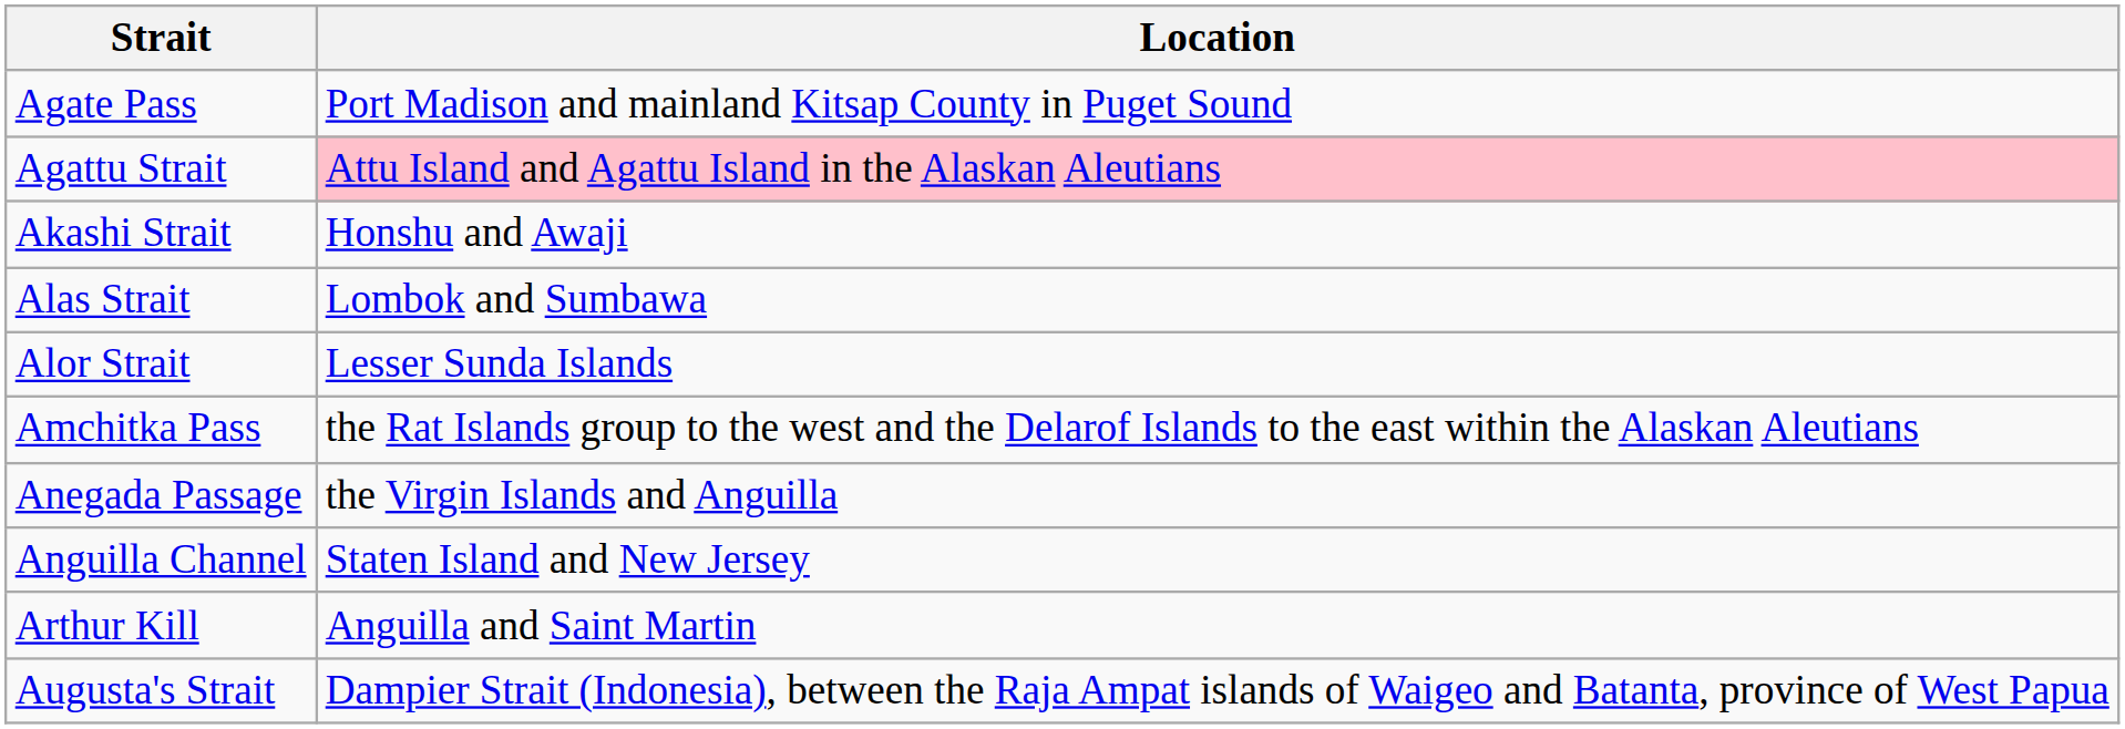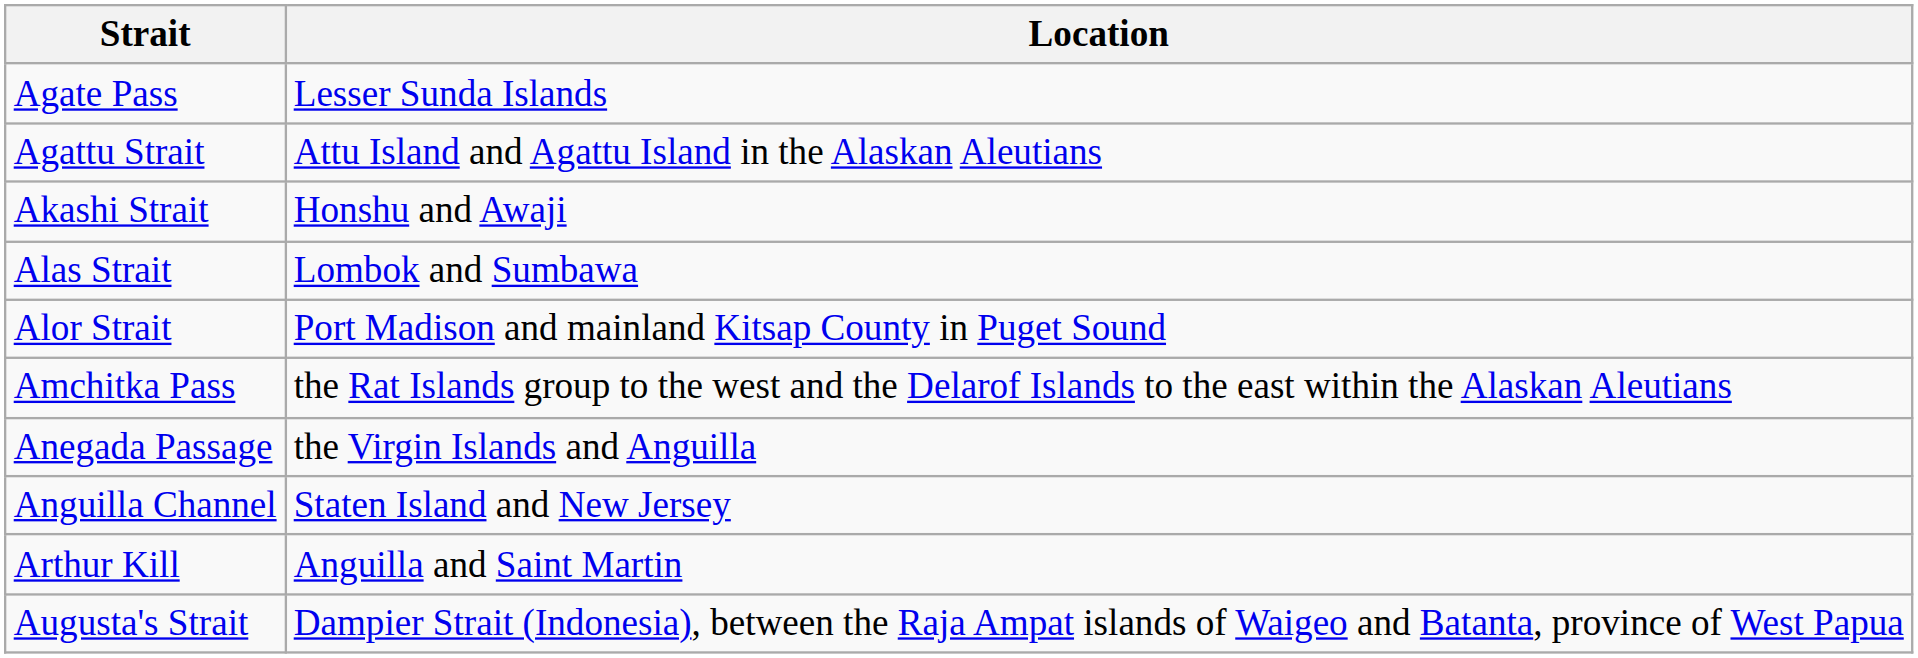Agate Pass | Location: Port Madison and mainland Kitsap County in Puget Sound -> Lesser Sunda Islands
Agattu Strait | Location: pink background -> no background
Alor Strait | Location: Lesser Sunda Islands -> Port Madison and mainland Kitsap County in Puget Sound
